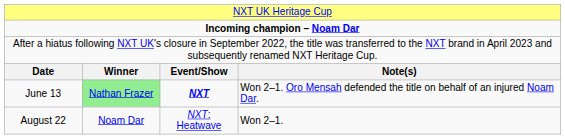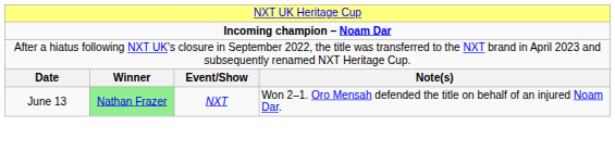June 13 | column 3: bold -> normal
- row: August 22 | Noam Dar | NXT: Heatwave | Won 2–1.
